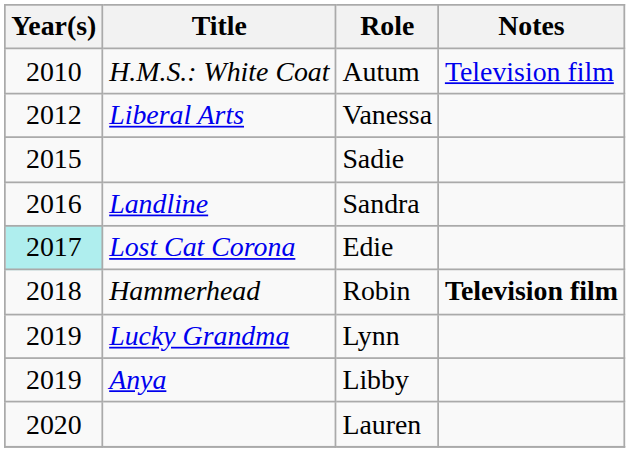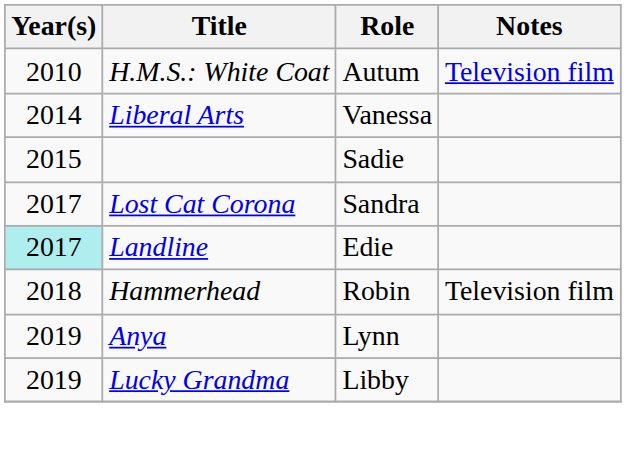Vanessa | Year(s): 2012 -> 2014
Sandra | Year(s): 2016 -> 2017
Sandra | Title: Landline -> Lost Cat Corona
Edie | Title: Lost Cat Corona -> Landline
Robin | Notes: bold -> normal
Lynn | Title: Lucky Grandma -> Anya
Libby | Title: Anya -> Lucky Grandma
- row: 2020 | Lauren
